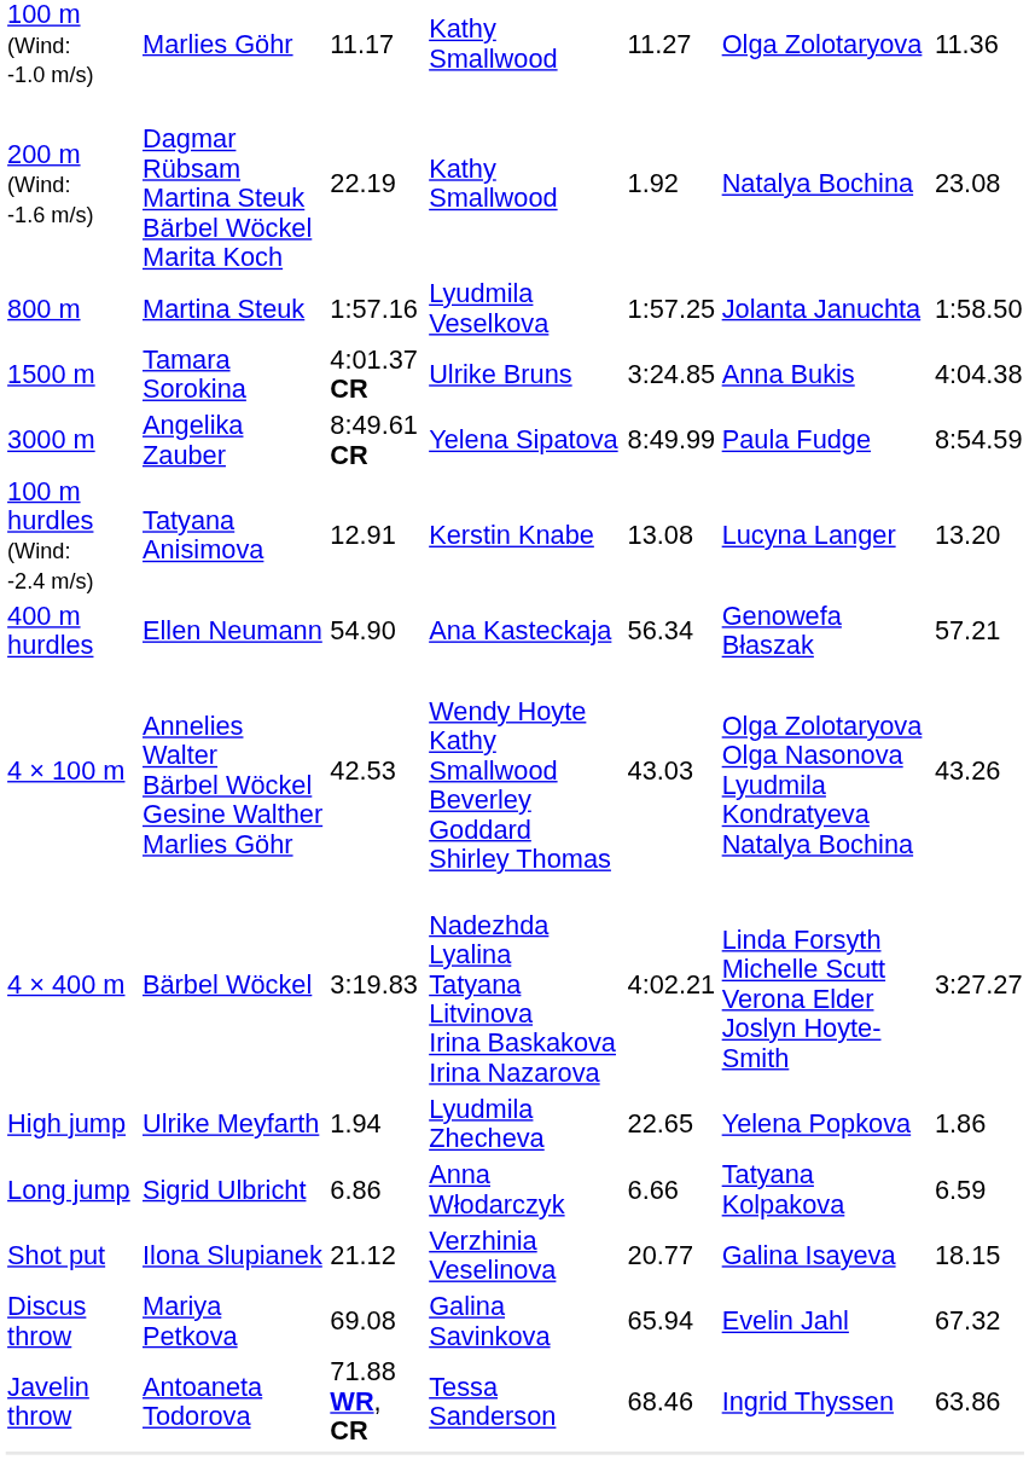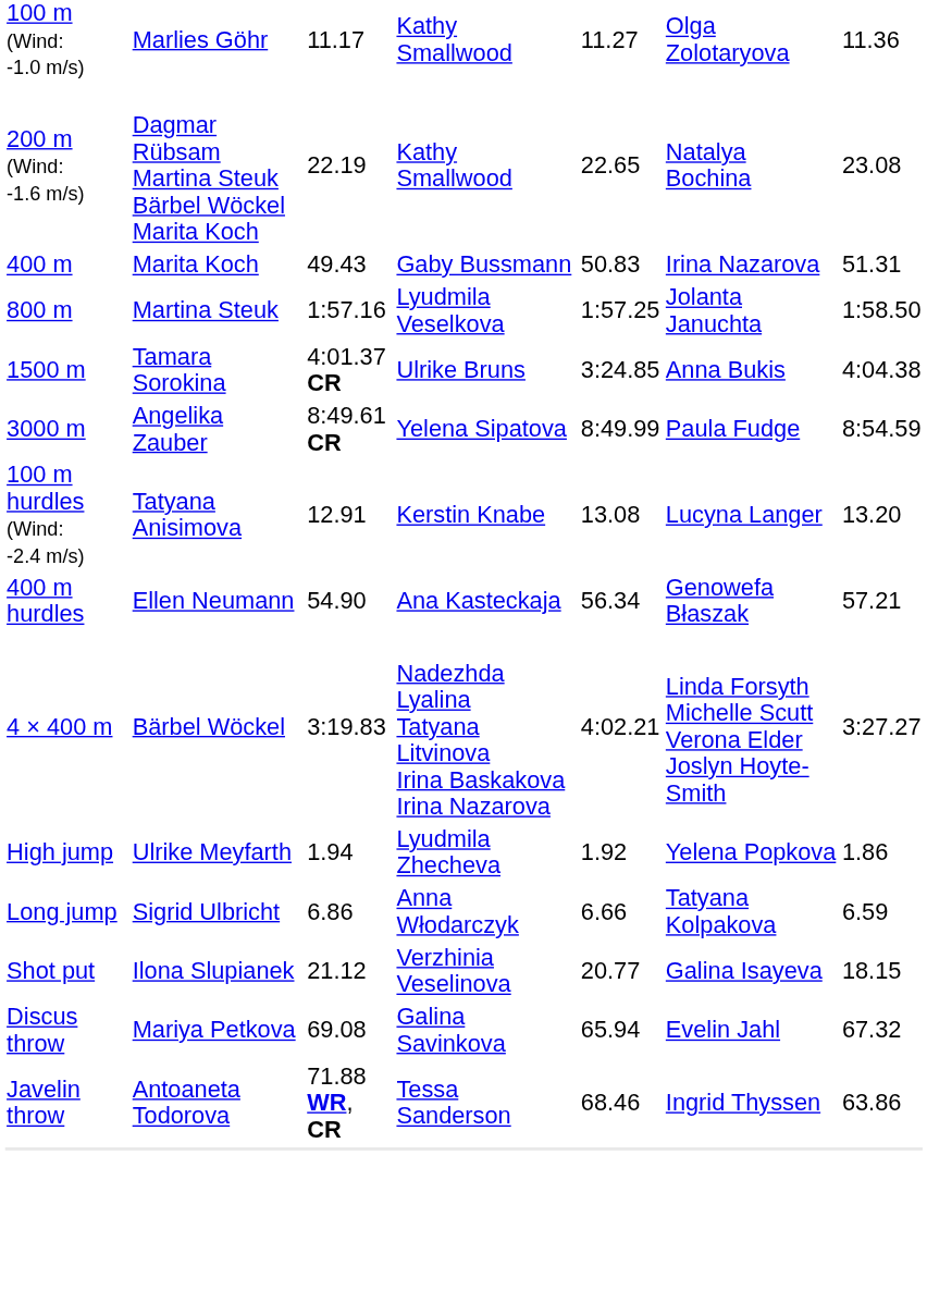200 m (Wind: -1.6 m/s) | column 5: 1.92 -> 22.65
+ row: 400 m | Marita Koch | 49.43 | Gaby Bussmann | 50.83 | Irina Nazarova | 51.31
- row: 4 × 100 m | Annelies Walter Bärbel Wöckel Gesine Walther Marlies Göhr | 42.53 | Wendy Hoyte Kathy Smallwood Beverley Goddard Shirley Thomas | 43.03 | Olga Zolotaryova Olga Nasonova Lyudmila Kondratyeva Natalya Bochina | 43.26
High jump | column 5: 22.65 -> 1.92
